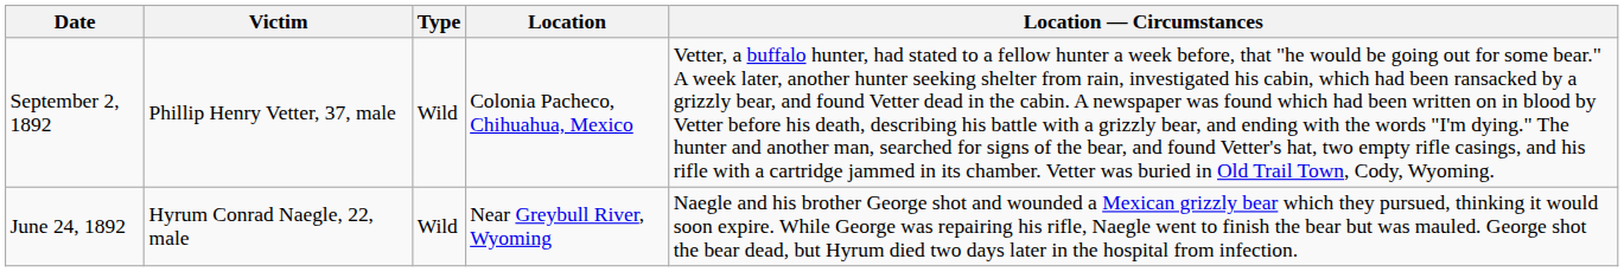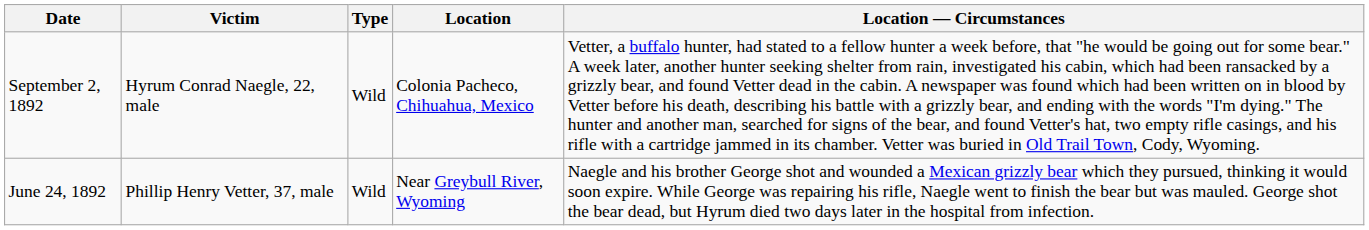September 2, 1892 | Victim: Phillip Henry Vetter, 37, male -> Hyrum Conrad Naegle, 22, male
June 24, 1892 | Victim: Hyrum Conrad Naegle, 22, male -> Phillip Henry Vetter, 37, male
